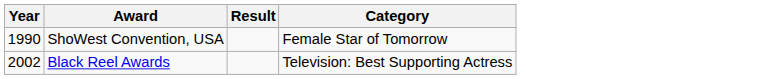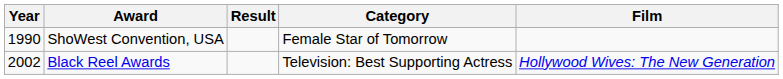+ column: Film | Hollywood Wives: The New Generation
